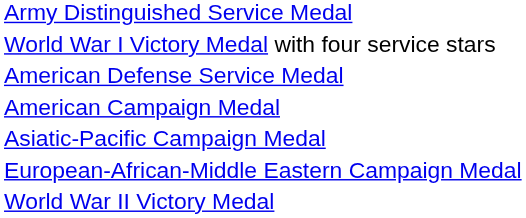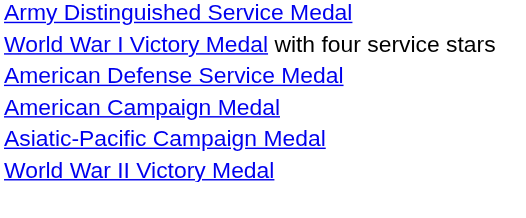- row: European-African-Middle Eastern Campaign Medal
